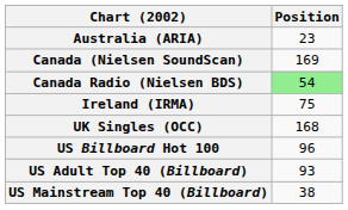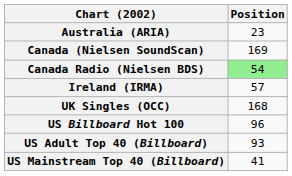Ireland (IRMA) | Position: 75 -> 57
US Mainstream Top 40 (Billboard) | Position: 38 -> 41
